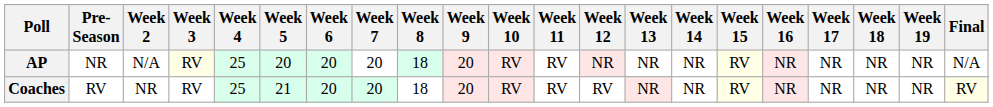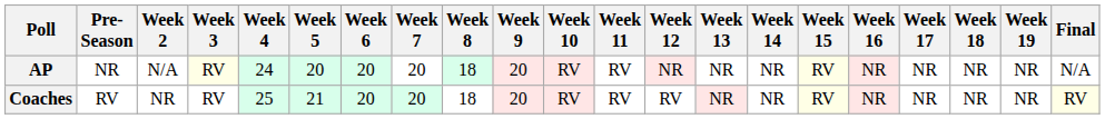AP | Week 4: 25 -> 24
